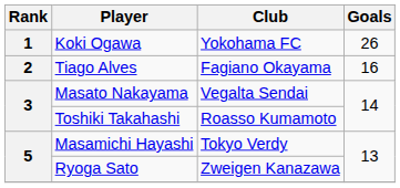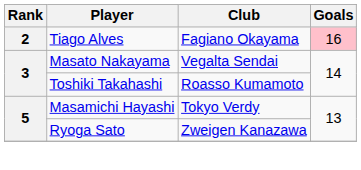- row: 1 | Koki Ogawa | Yokohama FC | 26
Tiago Alves | Goals: no background -> pink background
